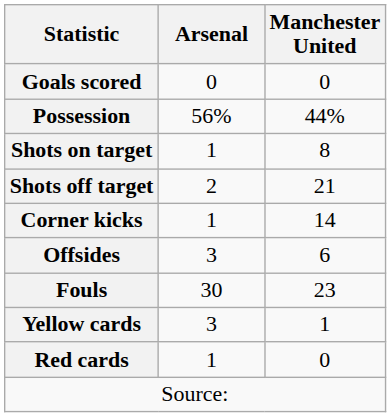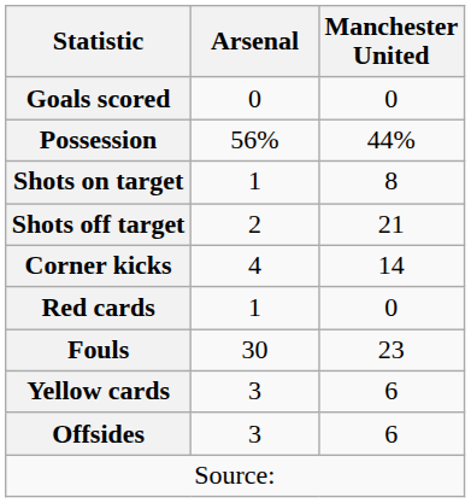Corner kicks | Arsenal: 1 -> 4
rows swapped: Offsides <-> Red cards
Yellow cards | Manchester United: 1 -> 6
